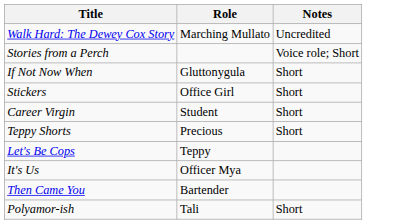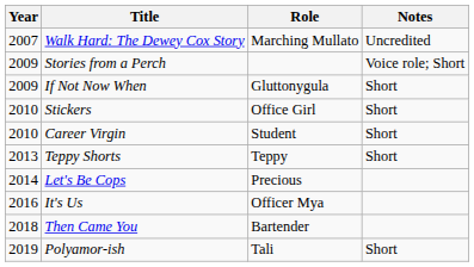+ column: Year | 2007 | 2009 | 2009 | 2010 | 2010 | 2013 | 2014 | 2016 | 2018 | 2019
Teppy Shorts | Role: Precious -> Teppy
Let's Be Cops | Role: Teppy -> Precious
